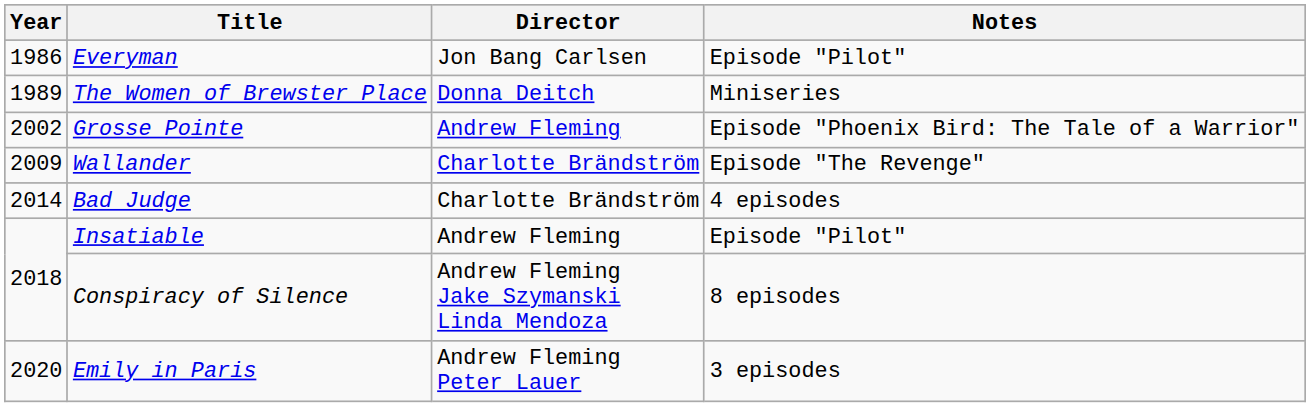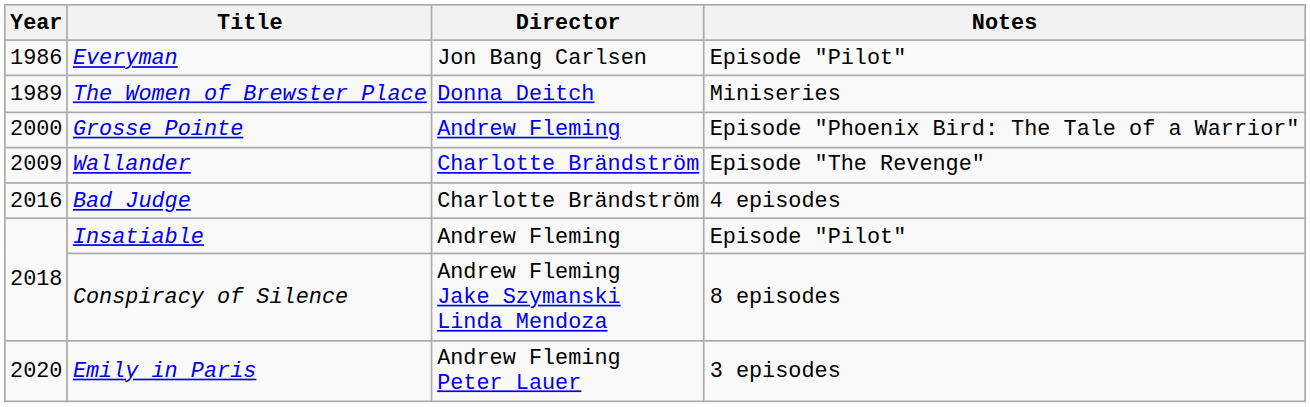Grosse Pointe | Year: 2002 -> 2000
Bad Judge | Year: 2014 -> 2016
